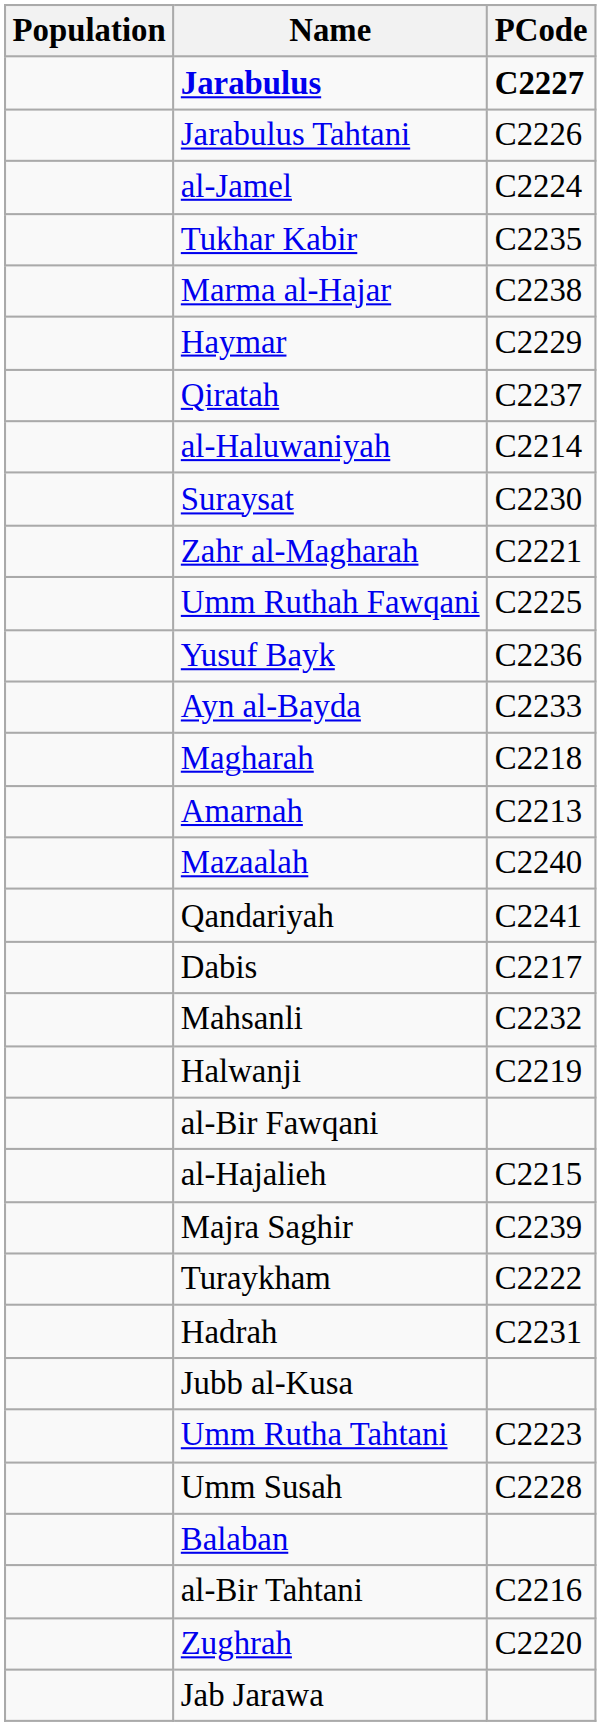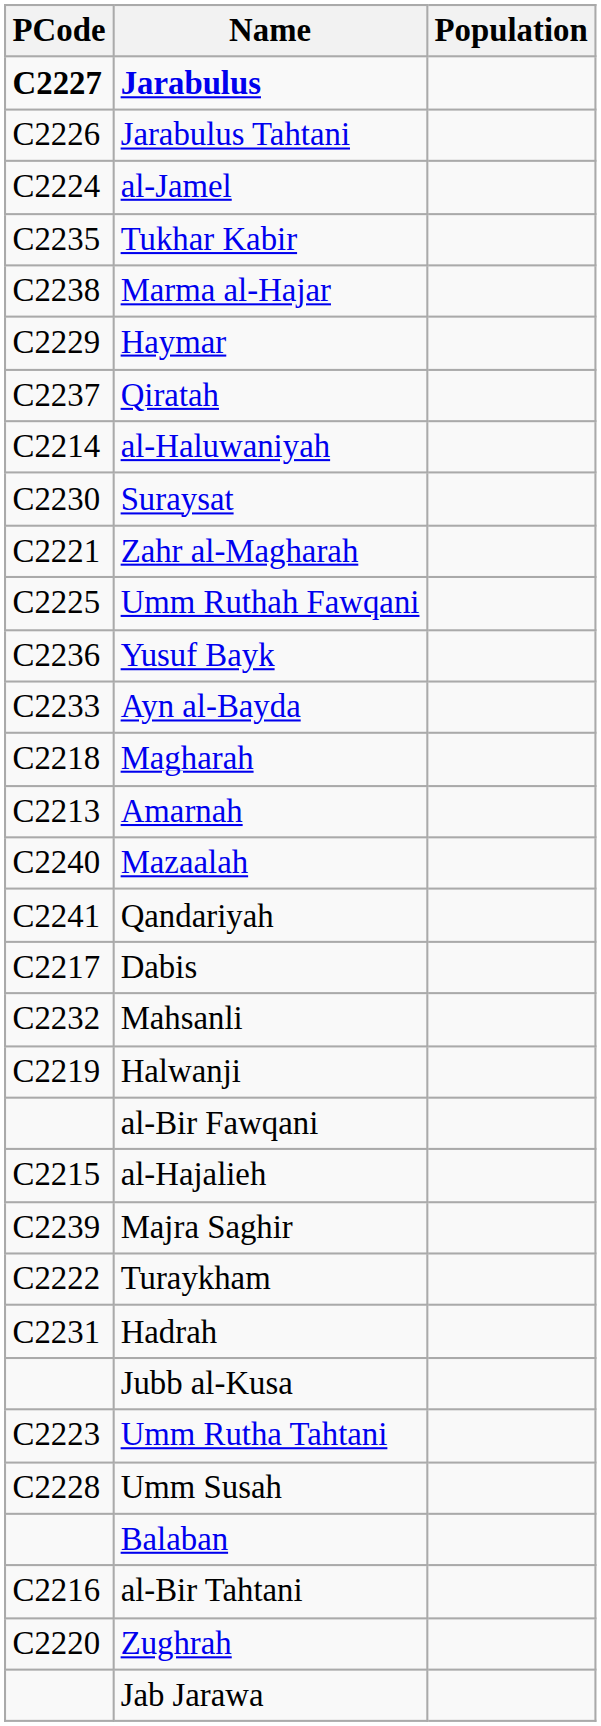columns swapped: PCode <-> Population
